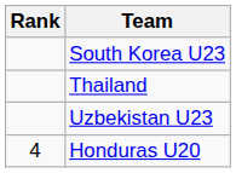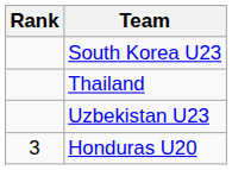Honduras U20 | Rank: 4 -> 3
